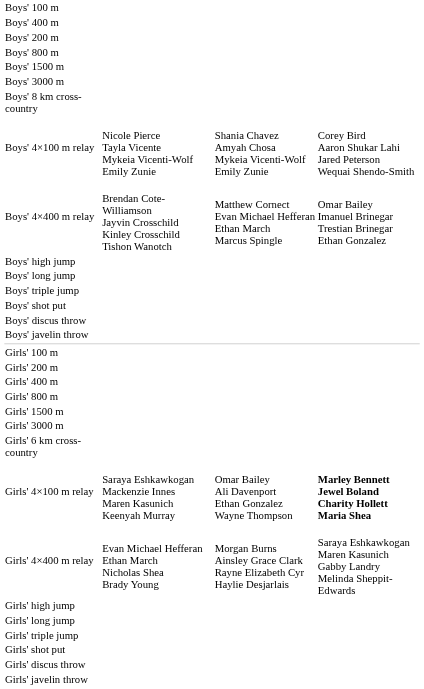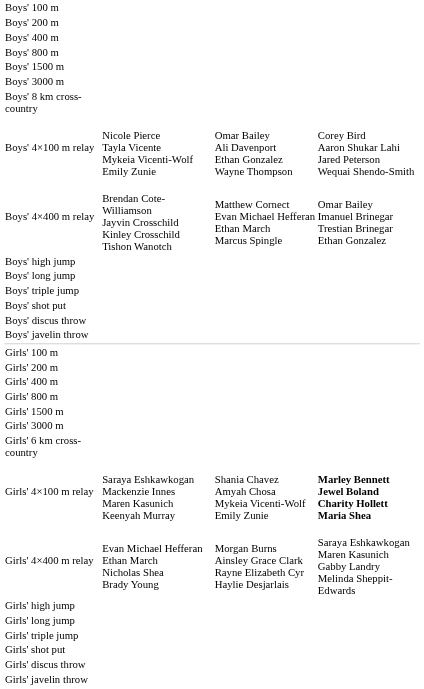rows swapped: Boys' 200 m <-> Boys' 400 m
Boys' 4×100 m relay | column 3: Shania Chavez Amyah Chosa Mykeia Vicenti-Wolf Emily Zunie -> Omar Bailey Ali Davenport Ethan Gonzalez Wayne Thompson
Girls' 4×100 m relay | column 3: Omar Bailey Ali Davenport Ethan Gonzalez Wayne Thompson -> Shania Chavez Amyah Chosa Mykeia Vicenti-Wolf Emily Zunie
